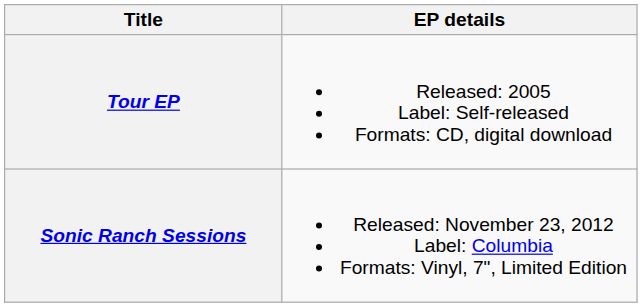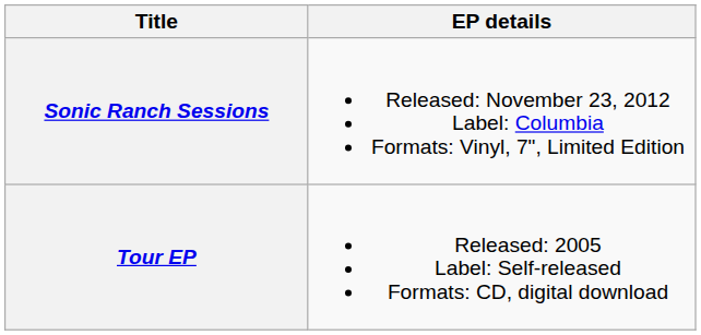rows swapped: Tour EP <-> Sonic Ranch Sessions
